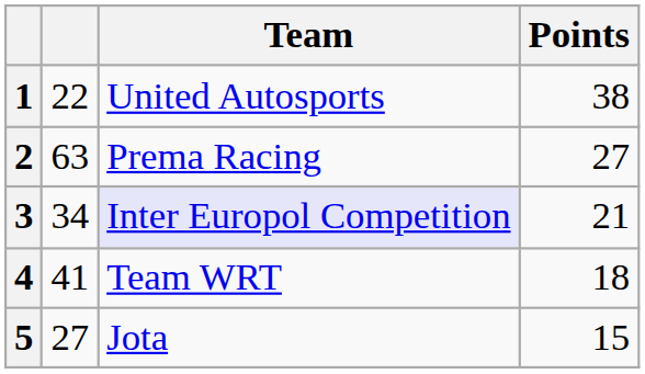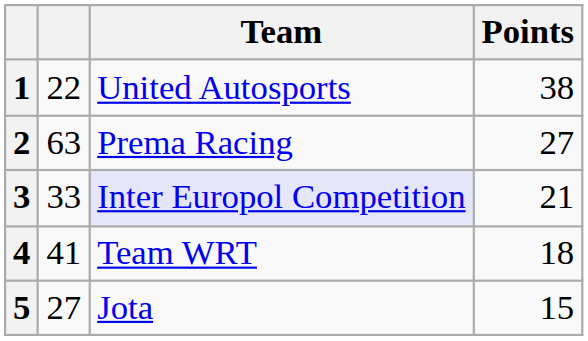3 | column 2: 34 -> 33
